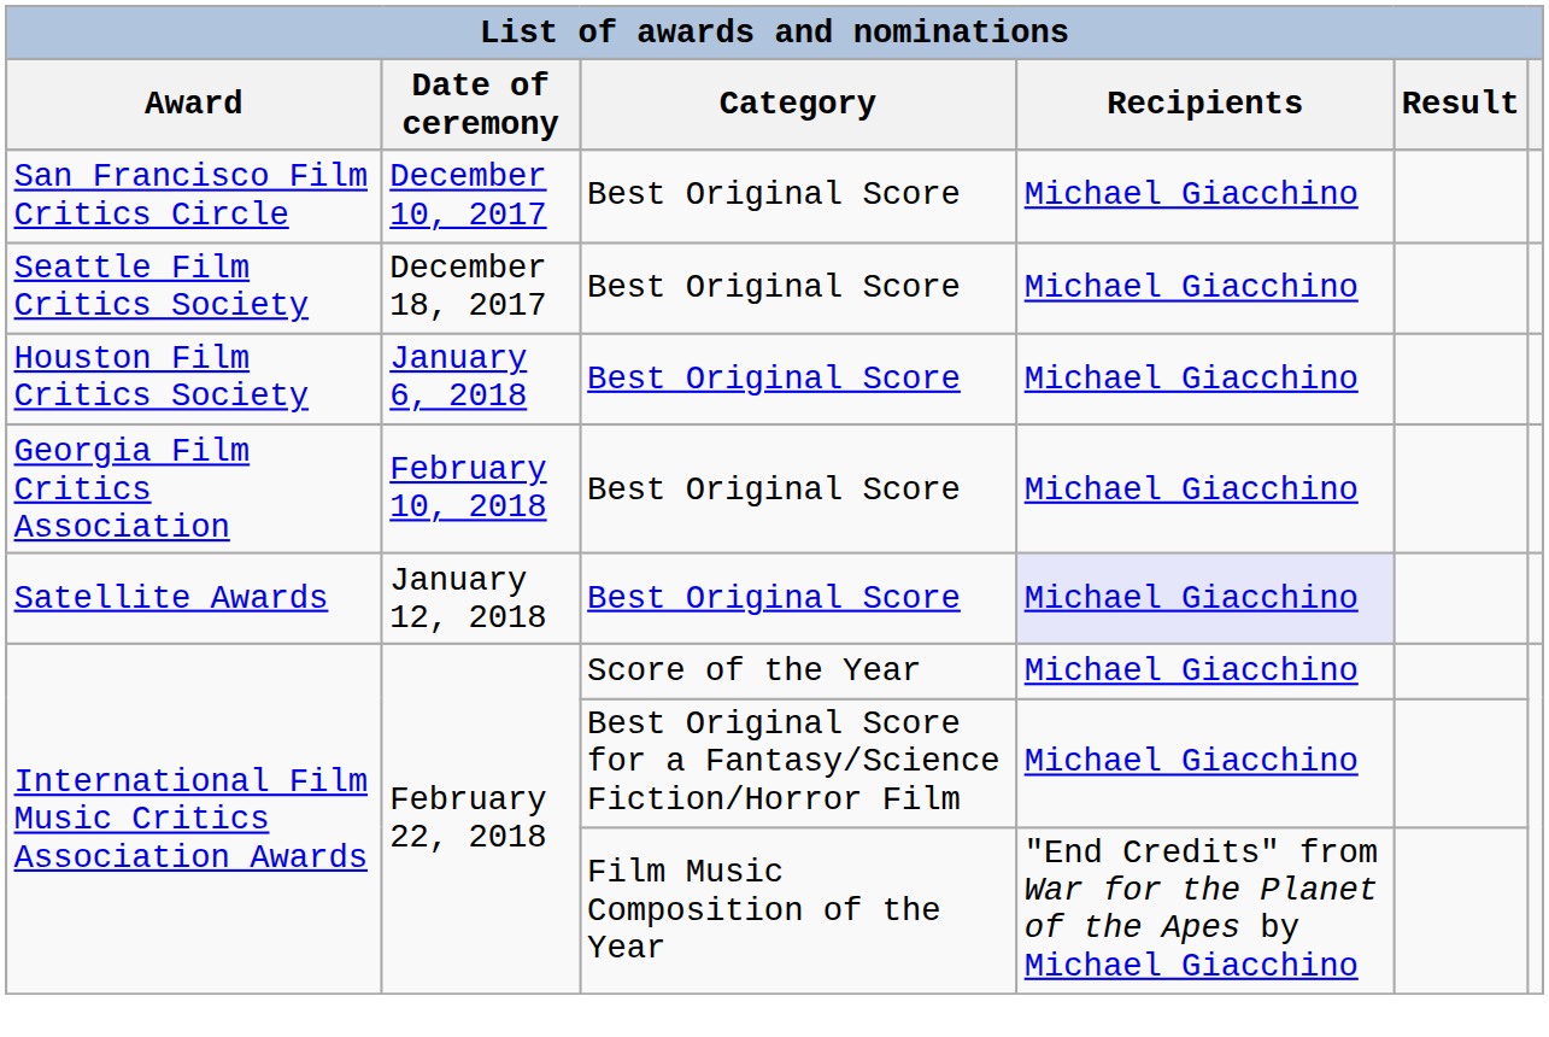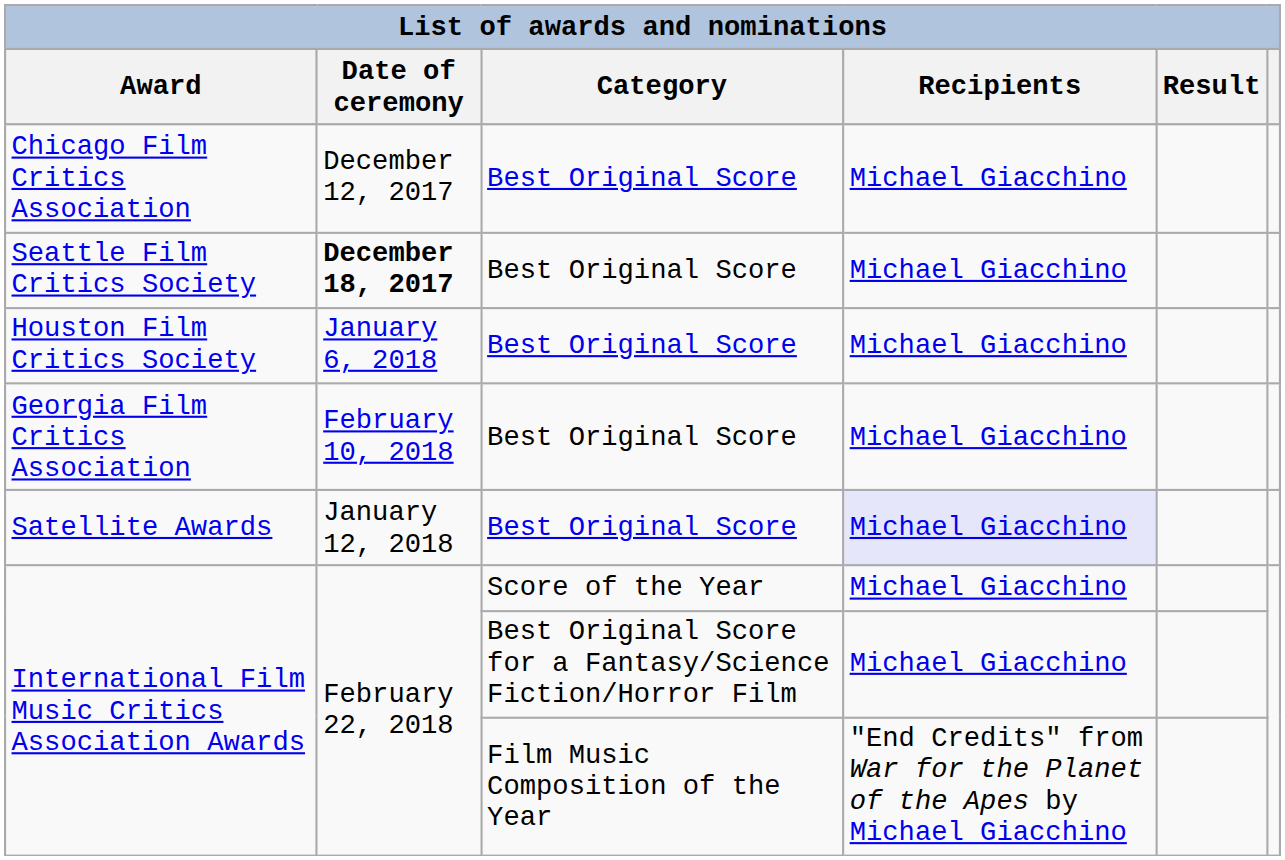- row: San Francisco Film Critics Circle | December 10, 2017 | Best Original Score | Michael Giacchino
+ row: Chicago Film Critics Association | December 12, 2017 | Best Original Score | Michael Giacchino
Seattle Film Critics Society | Date of ceremony: normal -> bold
